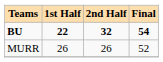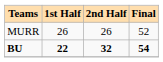rows swapped: MURR <-> BU
